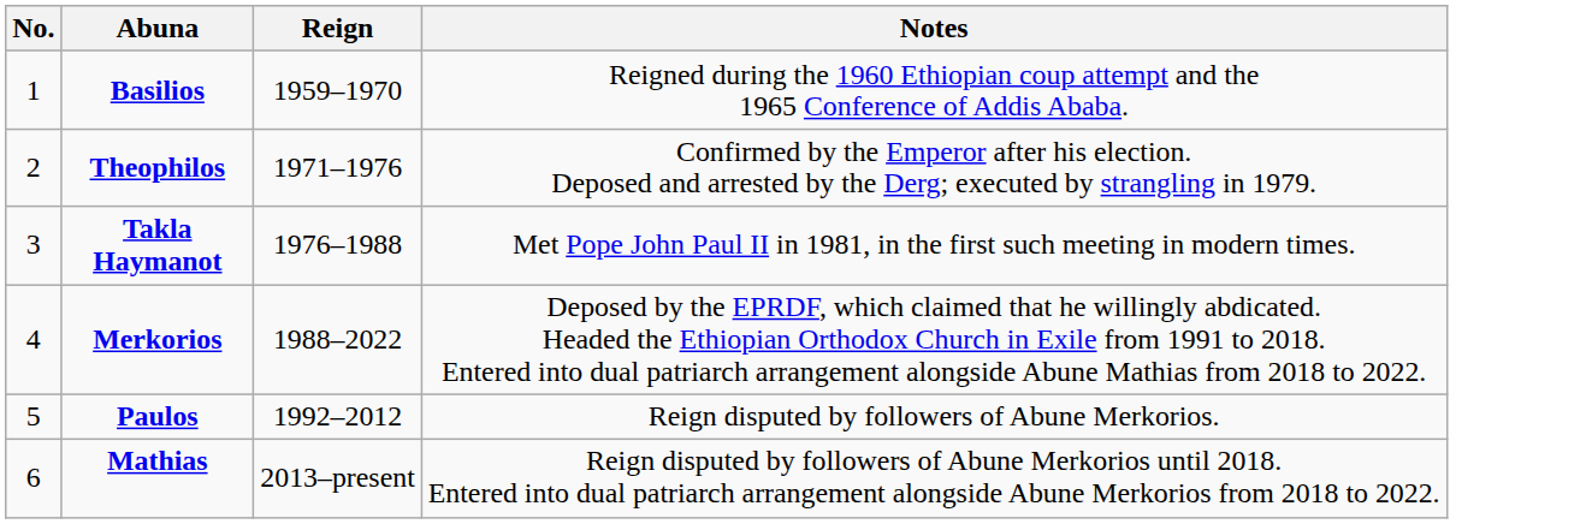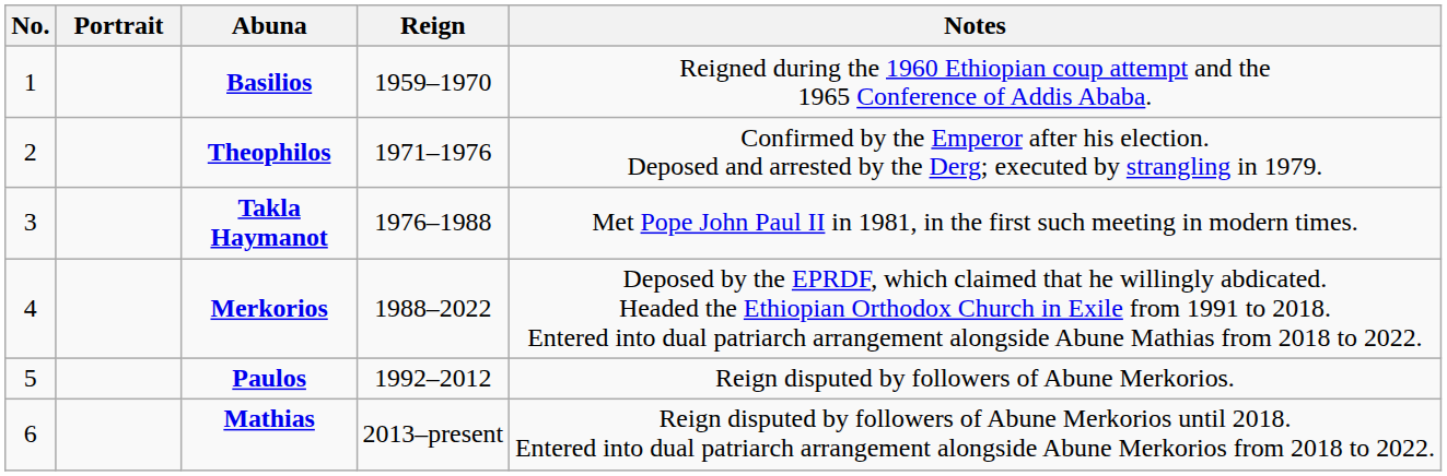+ column: Portrait
